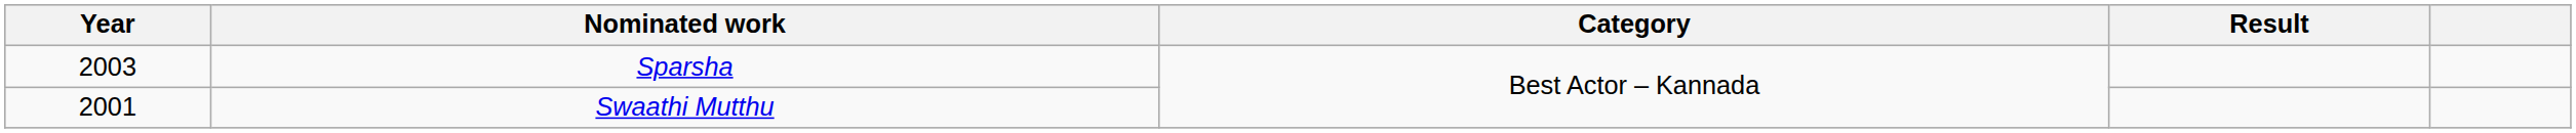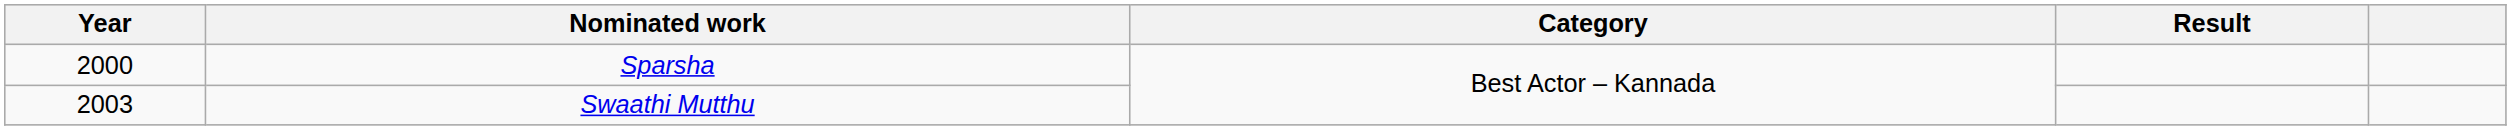Sparsha | Year: 2003 -> 2000
Swaathi Mutthu | Year: 2001 -> 2003
